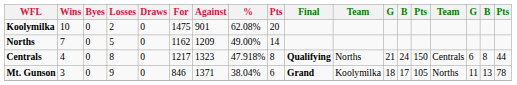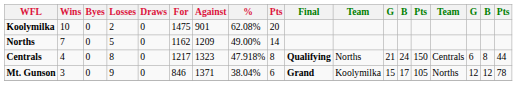Mt. Gunson | column 12: 18 -> 15
Mt. Gunson | column 16: 11 -> 12
Mt. Gunson | column 17: 13 -> 12
